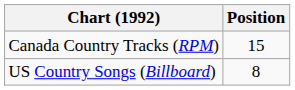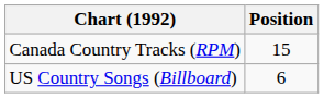US Country Songs (Billboard) | Position: 8 -> 6
